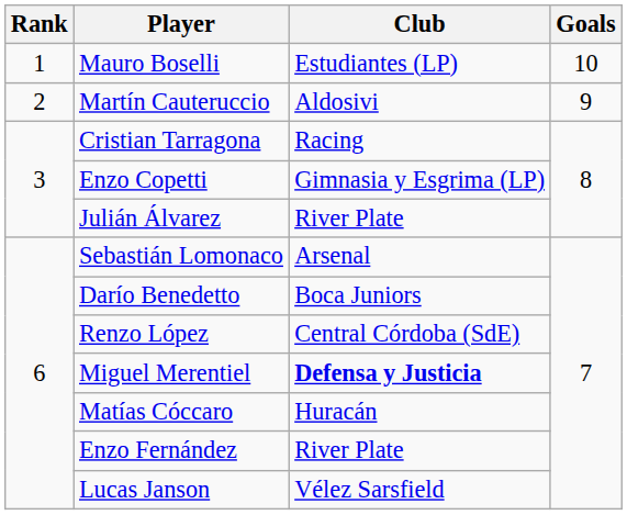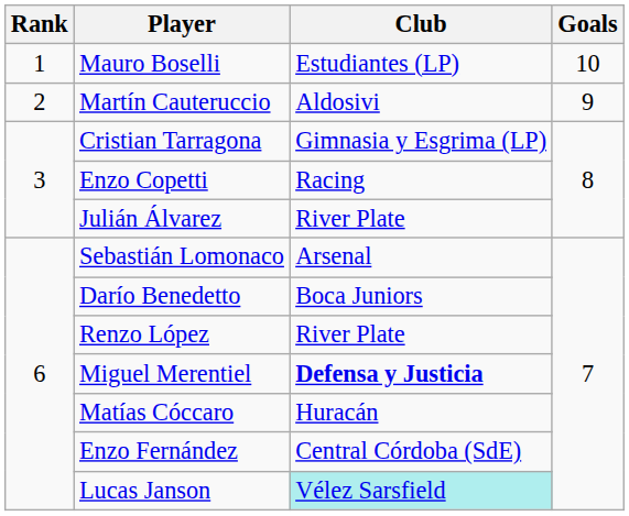Cristian Tarragona | Club: Racing -> Gimnasia y Esgrima (LP)
Enzo Copetti | Club: Gimnasia y Esgrima (LP) -> Racing
Renzo López | Club: Central Córdoba (SdE) -> River Plate
Enzo Fernández | Club: River Plate -> Central Córdoba (SdE)
Lucas Janson | Club: no background -> paleturquoise background
